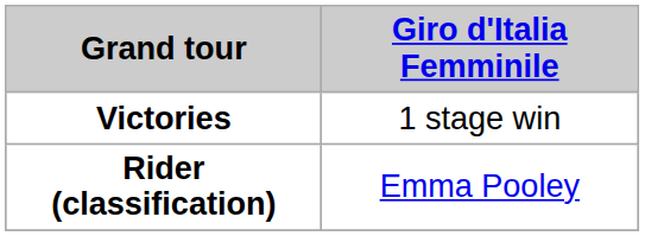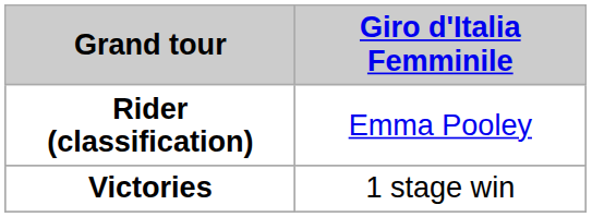rows swapped: Rider (classification) <-> Victories
